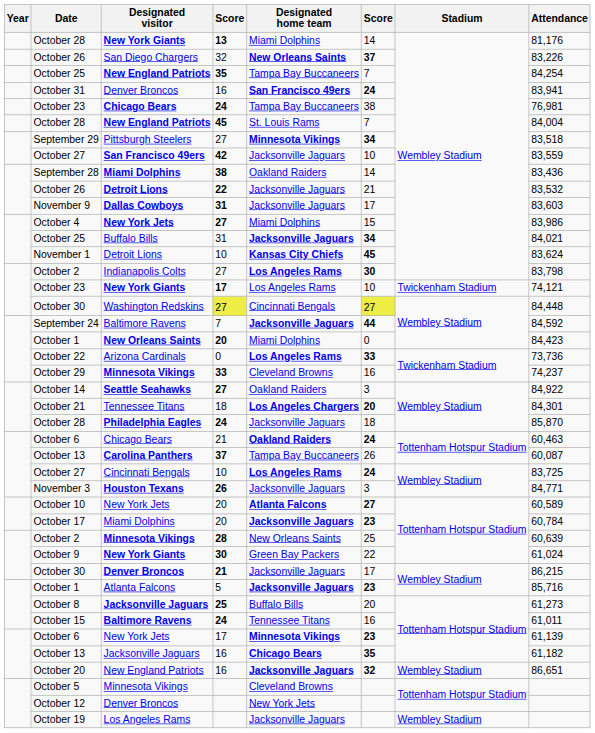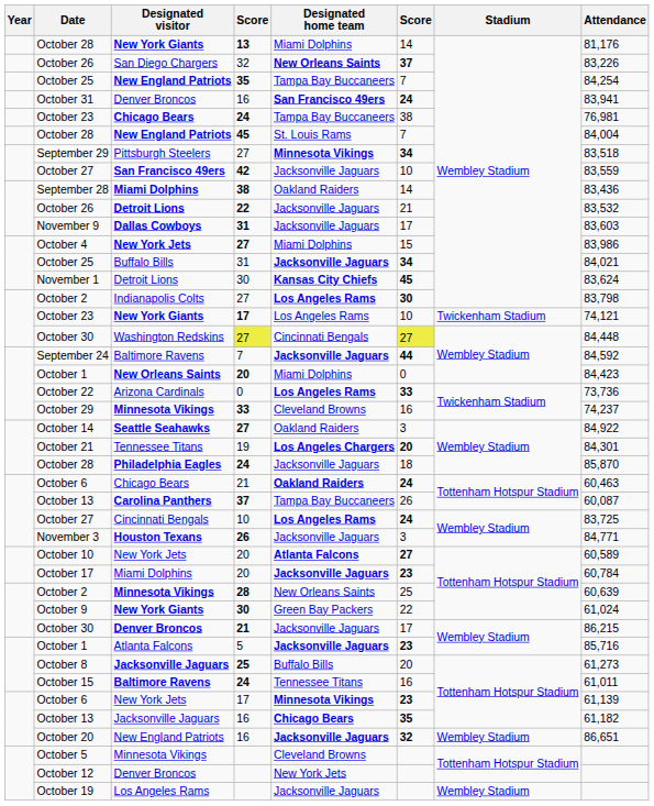November 1 | column 4: 10 -> 30
October 21 | column 4: 18 -> 19
